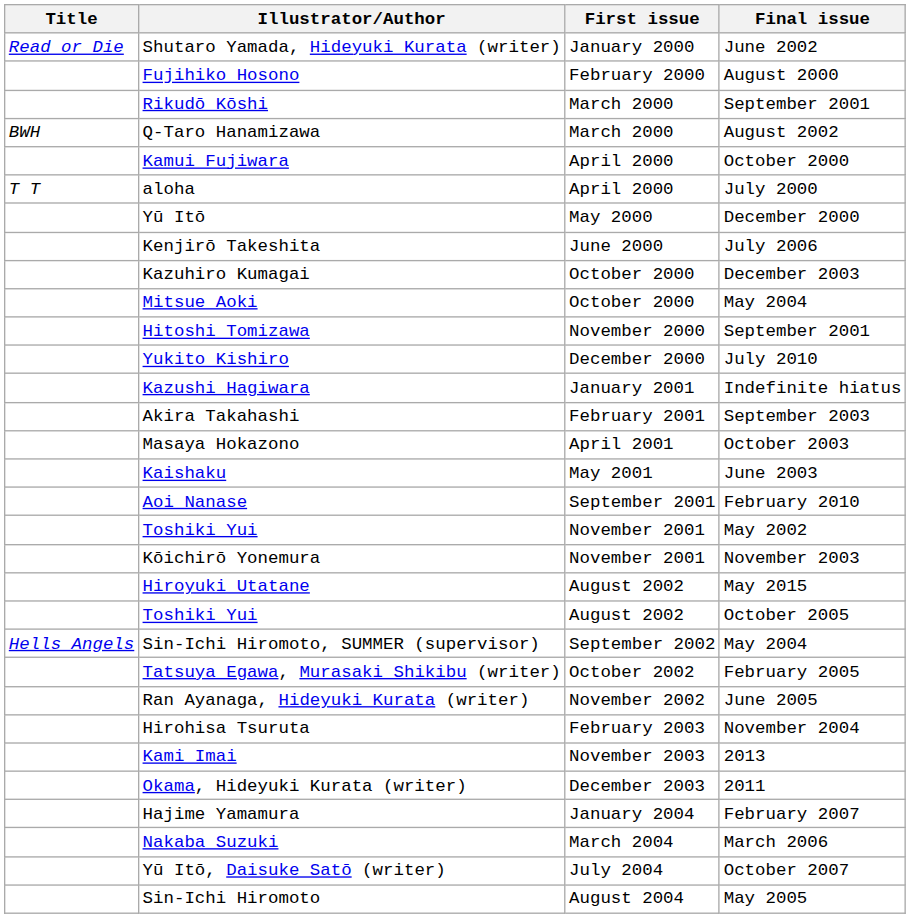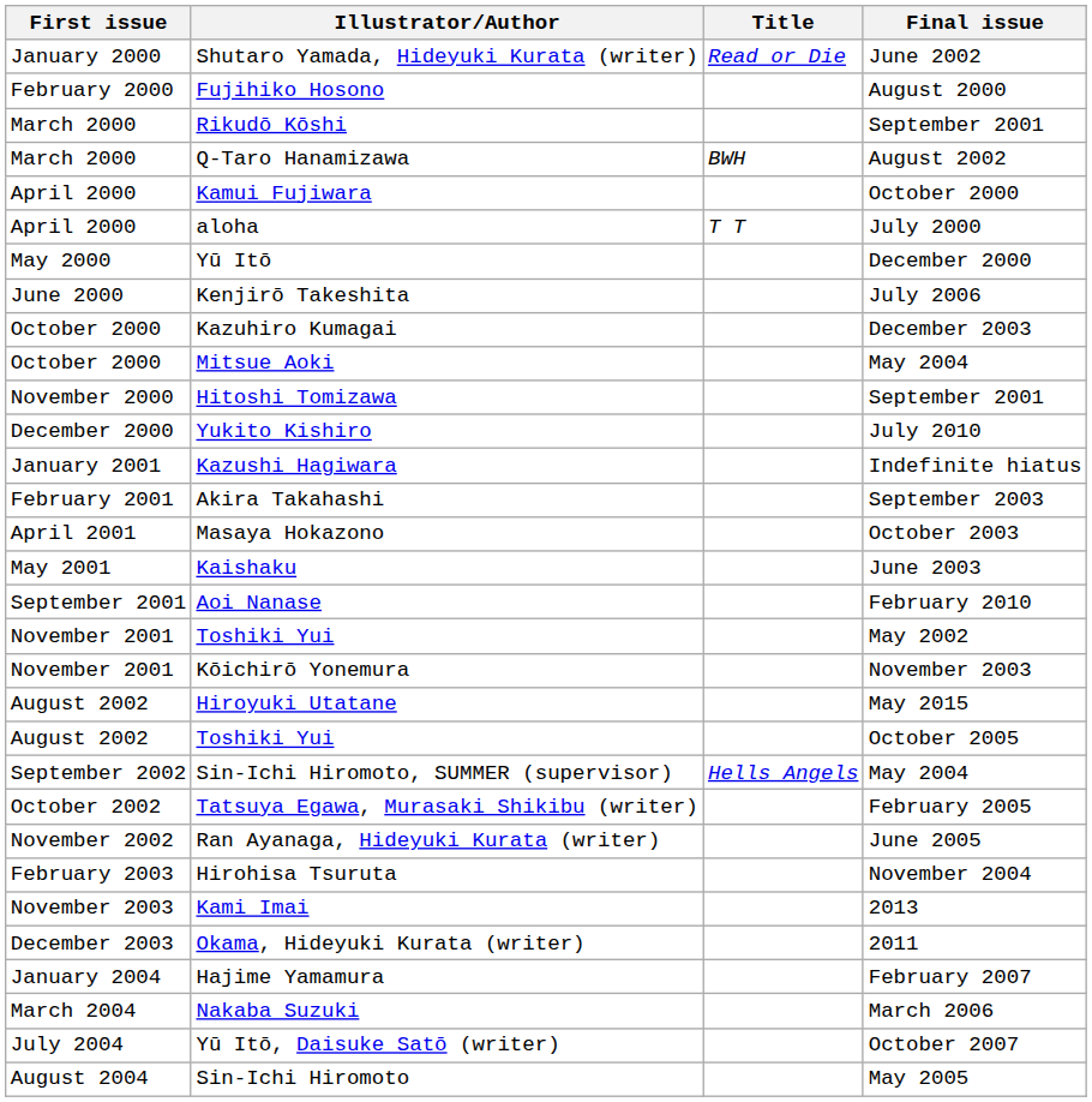columns swapped: Title <-> First issue
